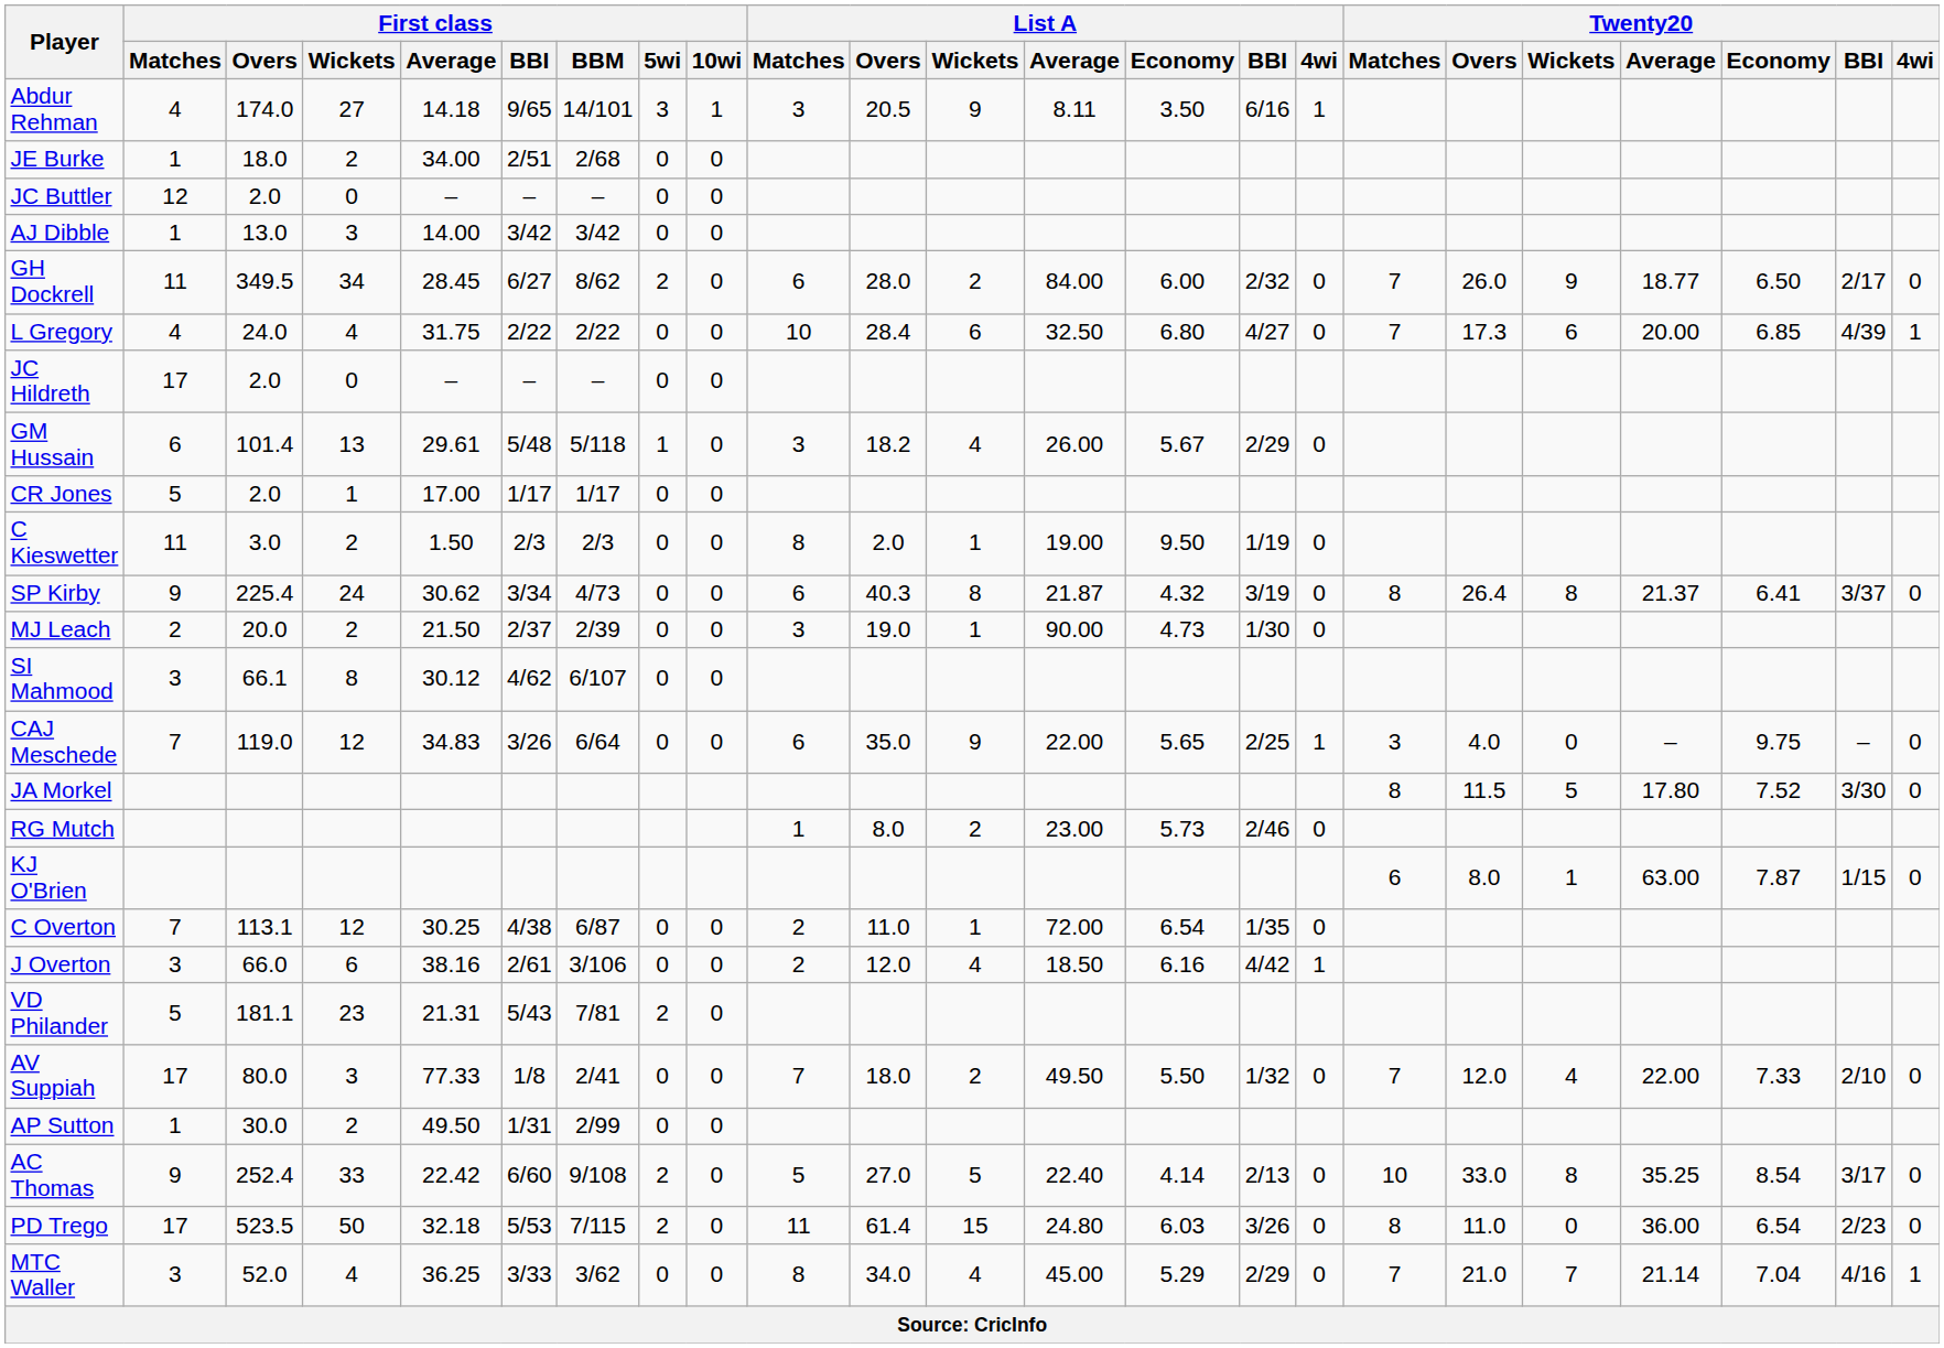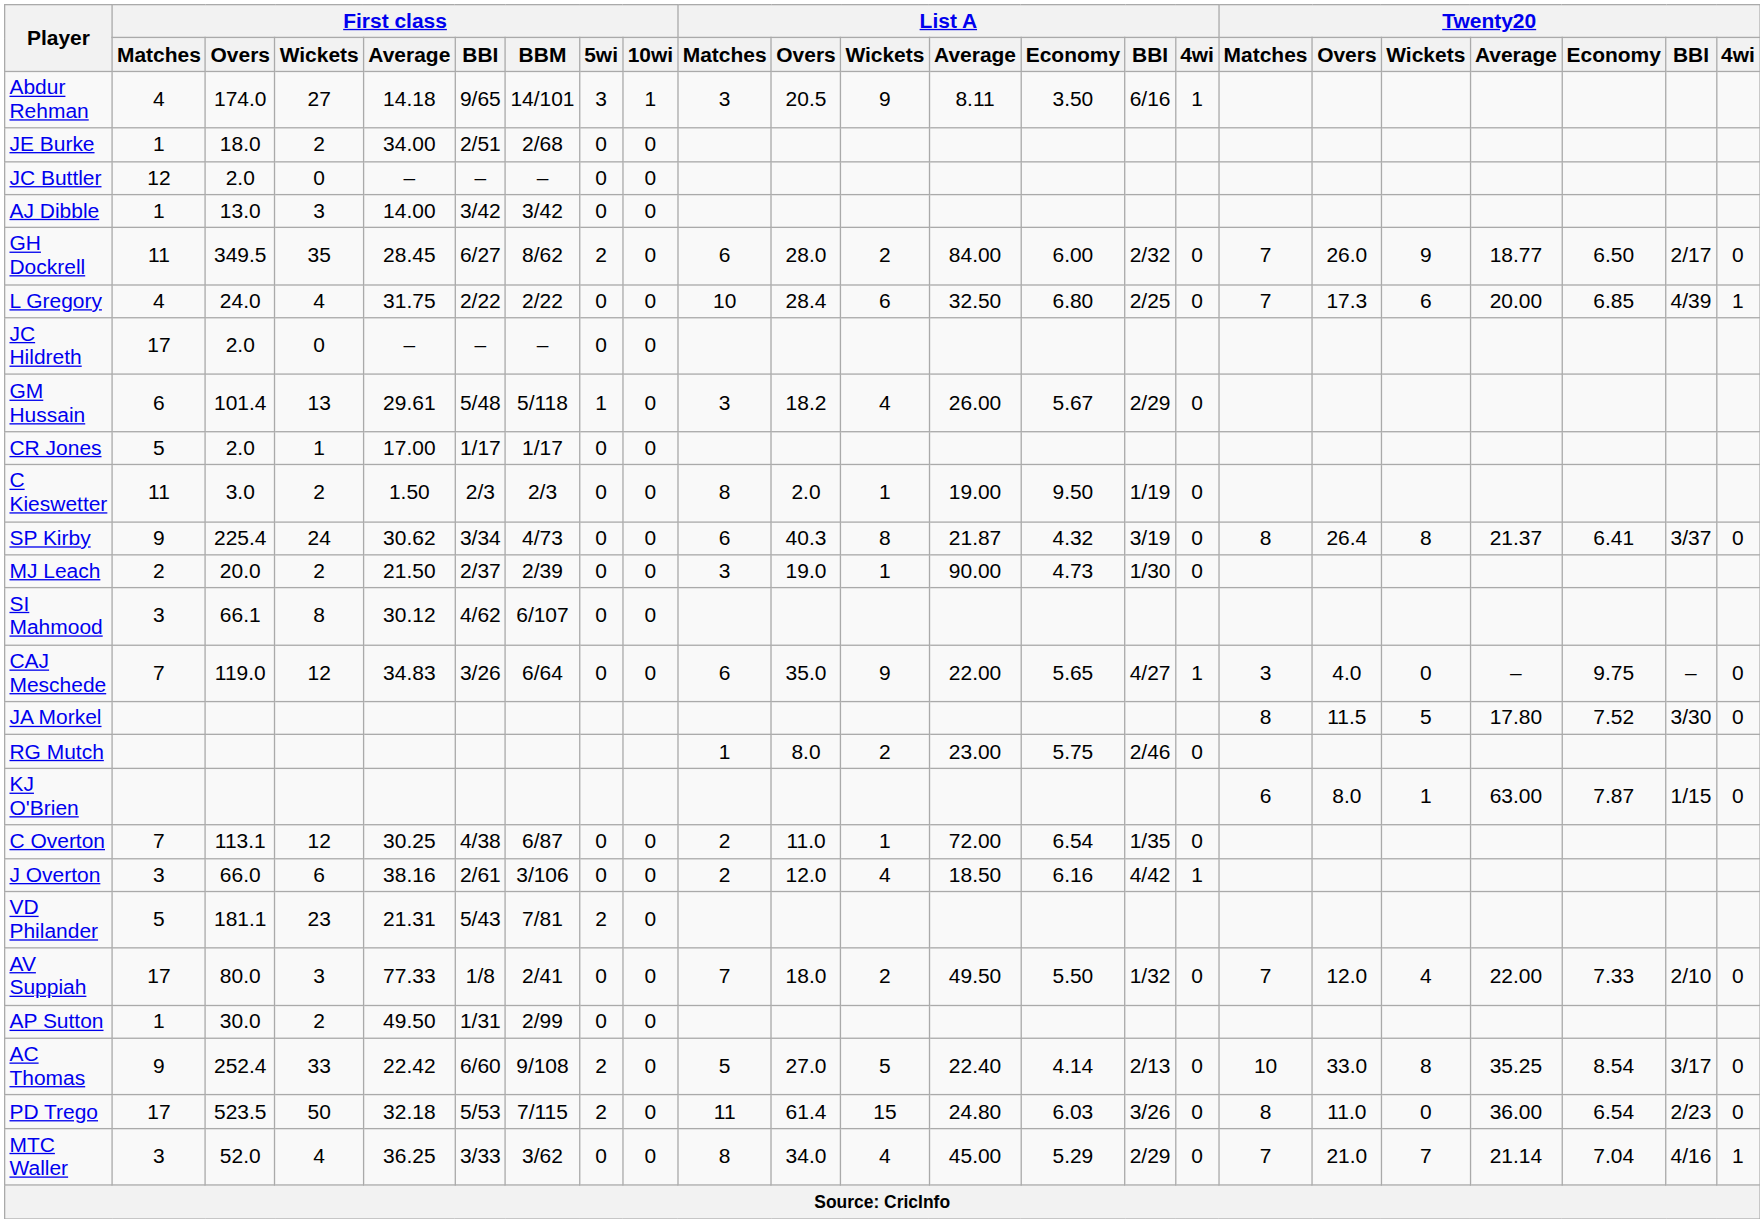GH Dockrell | First class / Wickets: 34 -> 35
L Gregory | List A / BBI: 4/27 -> 2/25
CAJ Meschede | List A / BBI: 2/25 -> 4/27
RG Mutch | List A / Economy: 5.73 -> 5.75
